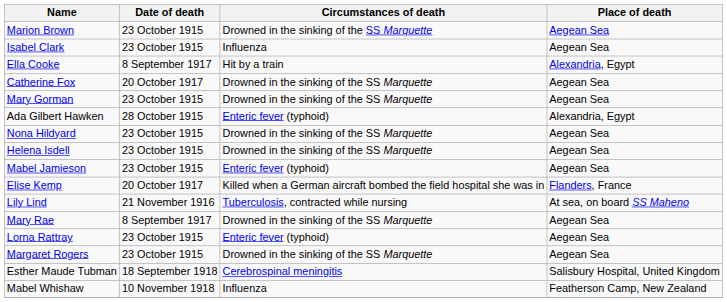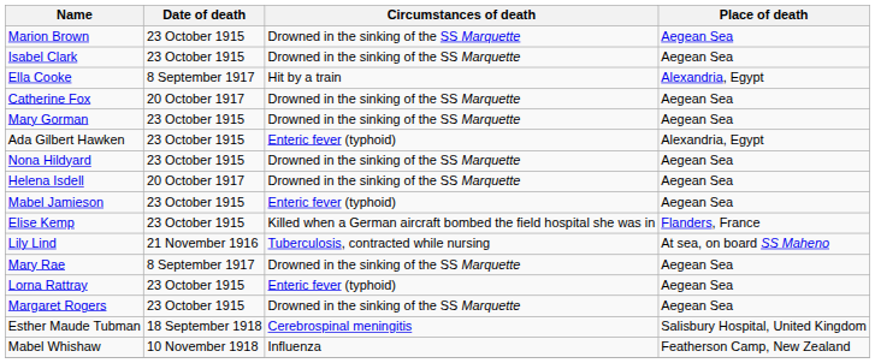Isabel Clark | Circumstances of death: Influenza -> Drowned in the sinking of the SS Marquette
Ada Gilbert Hawken | Date of death: 28 October 1915 -> 23 October 1915
Helena Isdell | Date of death: 23 October 1915 -> 20 October 1917
Elise Kemp | Date of death: 20 October 1917 -> 23 October 1915
